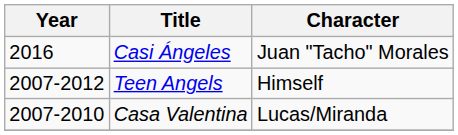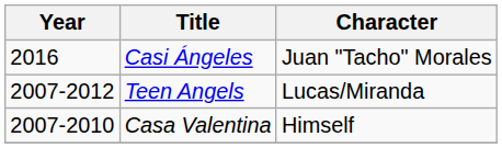Teen Angels | Character: Himself -> Lucas/Miranda
Casa Valentina | Character: Lucas/Miranda -> Himself
